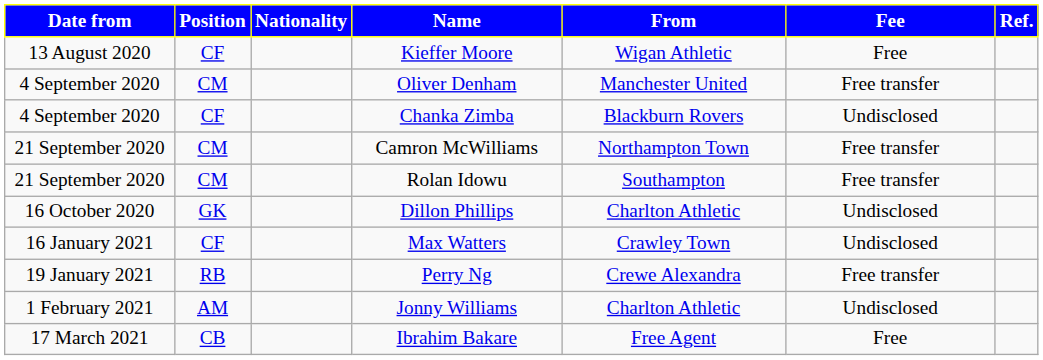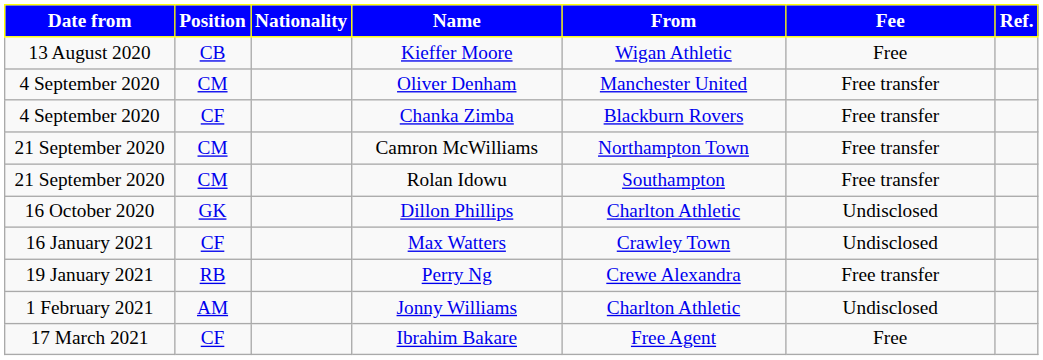Kieffer Moore | Position: CF -> CB
Chanka Zimba | Fee: Undisclosed -> Free transfer
Ibrahim Bakare | Position: CB -> CF
